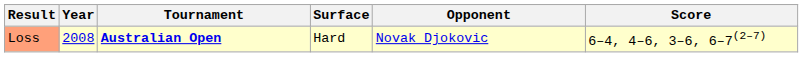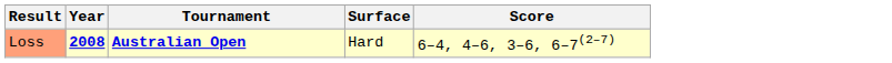- column: Opponent | Novak Djokovic
Loss | Year: normal -> bold
